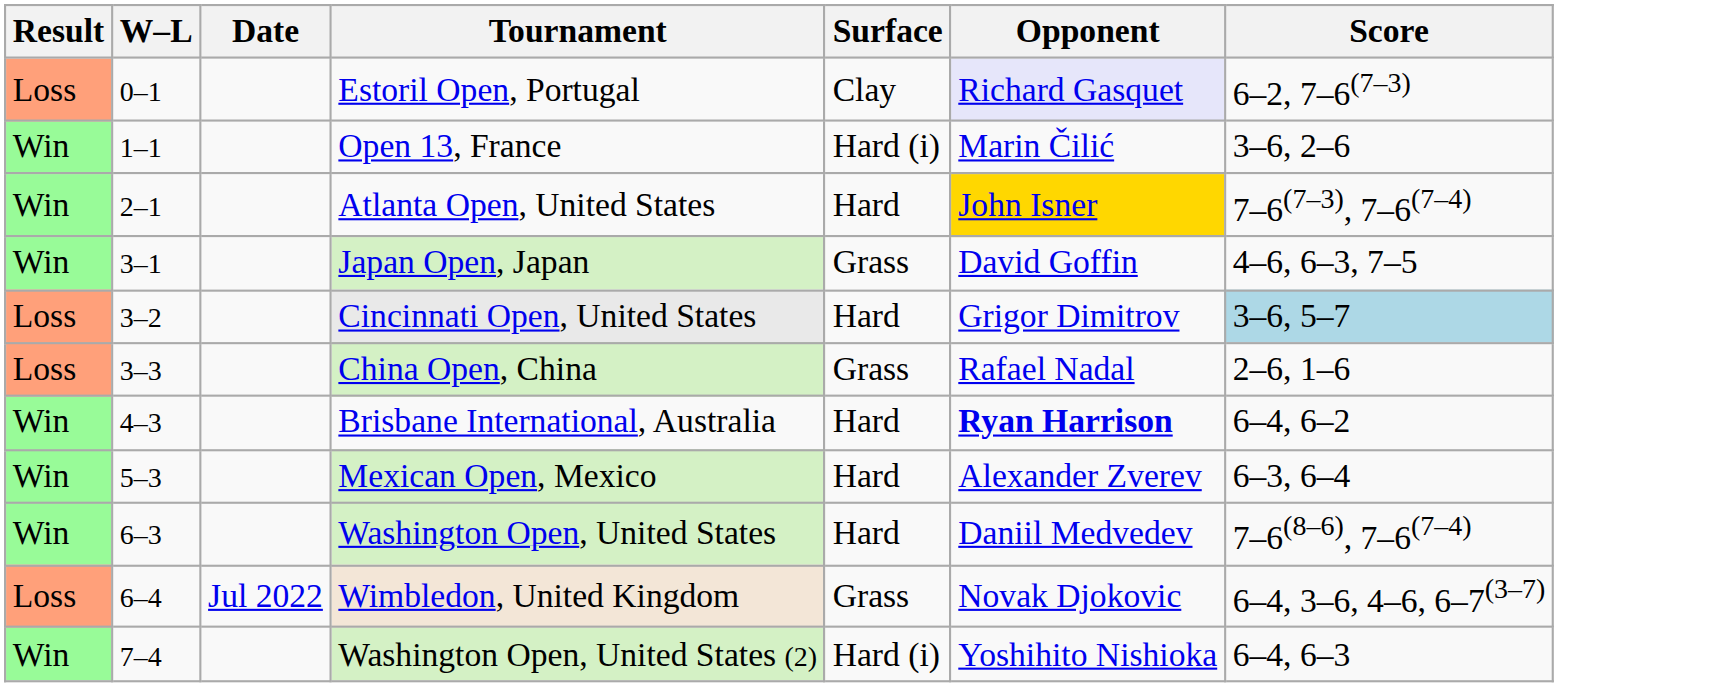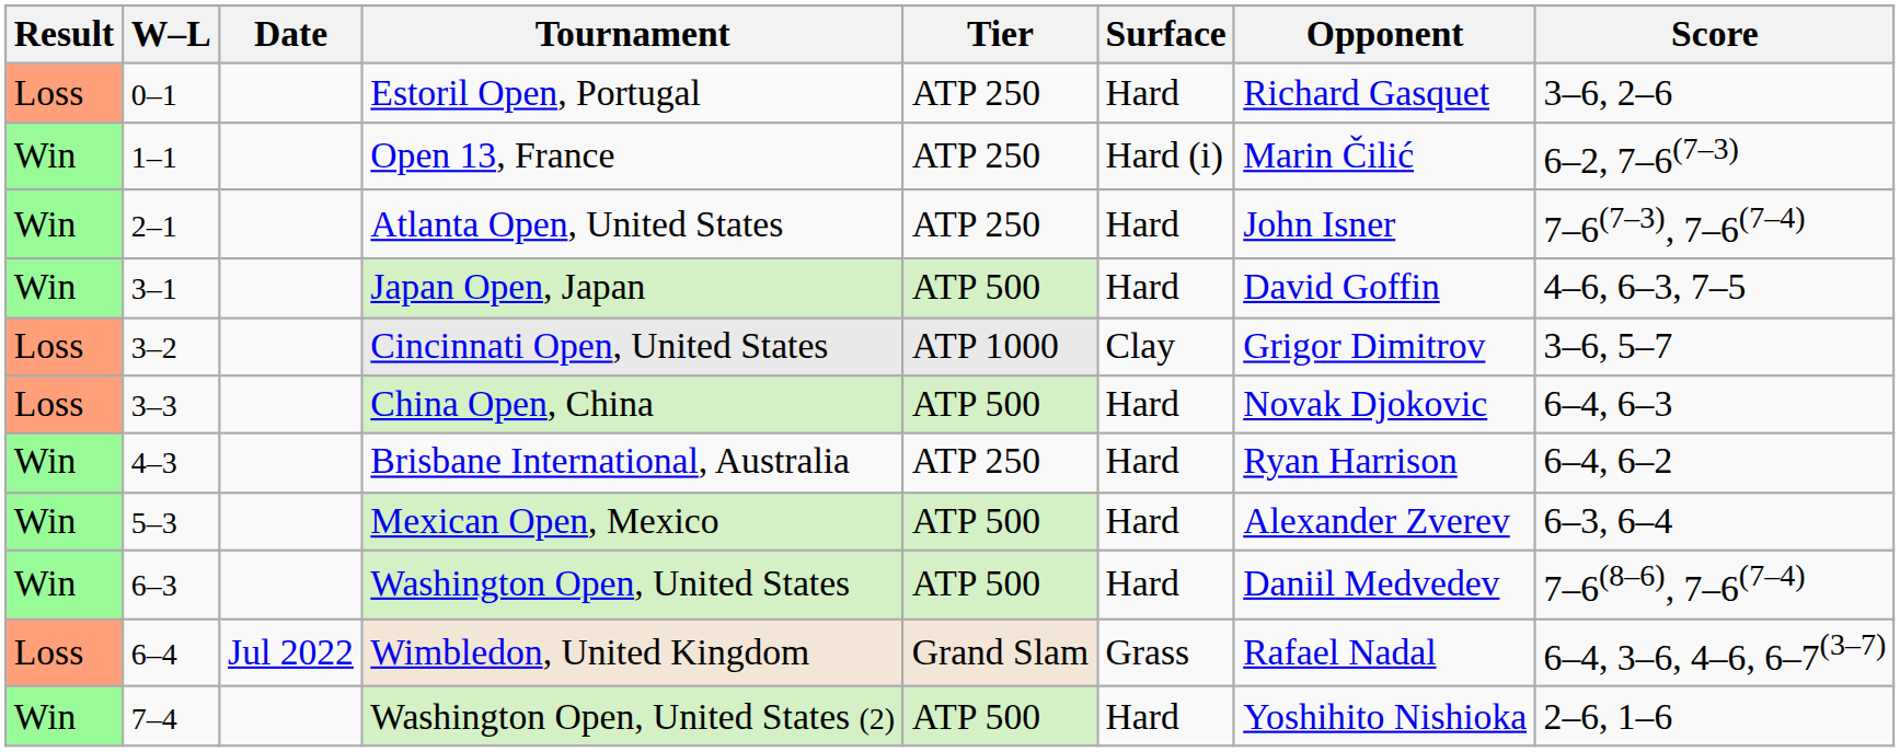+ column: Tier | ATP 250 | ATP 250 | ATP 250 | ATP 500 | ATP 1000 | ATP 500 | ATP 250 | ATP 500 | ATP 500 | Grand Slam | ATP 500
Estoril Open, Portugal | Surface: Clay -> Hard
Estoril Open, Portugal | Opponent: lavender background -> no background
Estoril Open, Portugal | Score: 6–2, 7–6(7–3) -> 3–6, 2–6
Open 13, France | Score: 3–6, 2–6 -> 6–2, 7–6(7–3)
Atlanta Open, United States | Opponent: gold background -> no background
Japan Open, Japan | Surface: Grass -> Hard
Cincinnati Open, United States | Surface: Hard -> Clay
Cincinnati Open, United States | Score: lightblue background -> no background
China Open, China | Surface: Grass -> Hard
China Open, China | Opponent: Rafael Nadal -> Novak Djokovic
China Open, China | Score: 2–6, 1–6 -> 6–4, 6–3
Brisbane International, Australia | Opponent: bold -> normal
Wimbledon, United Kingdom | Opponent: Novak Djokovic -> Rafael Nadal
Washington Open, United States (2) | Surface: Hard (i) -> Hard
Washington Open, United States (2) | Score: 6–4, 6–3 -> 2–6, 1–6
